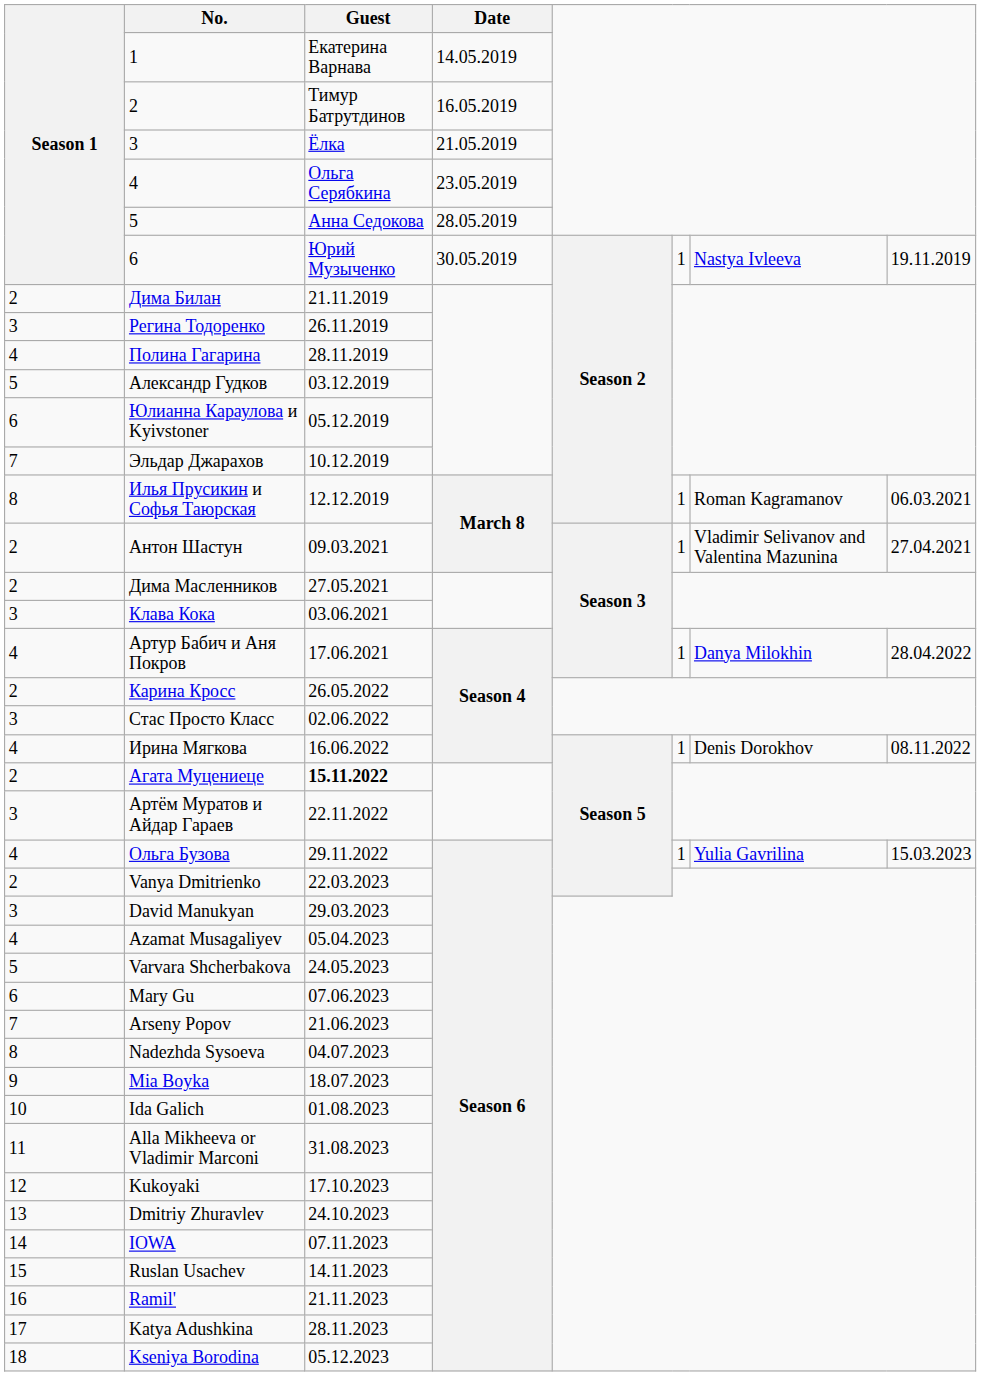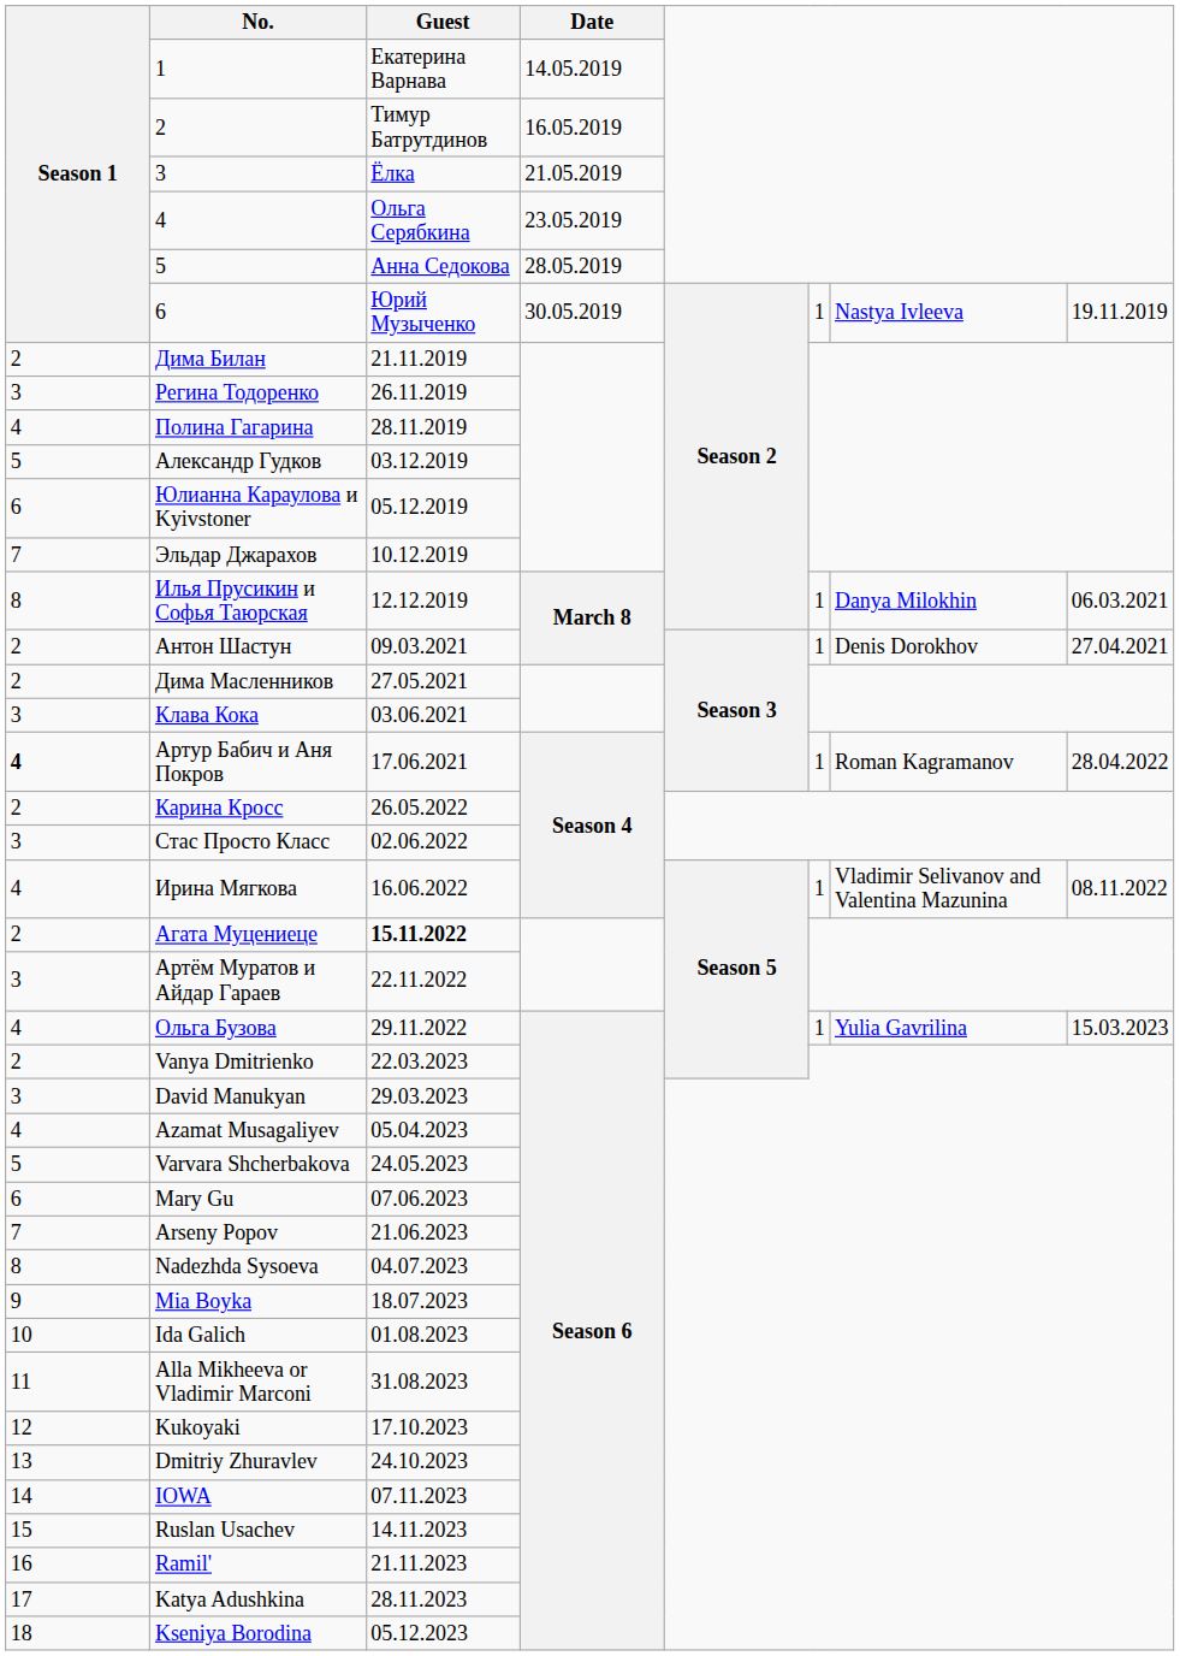Илья Прусикин и Софья Таюрская | column 7: Roman Kagramanov -> Danya Milokhin
Антон Шастун | column 7: Vladimir Selivanov and Valentina Mazunina -> Denis Dorokhov
Артур Бабич и Аня Покров | Season 1: normal -> bold
Артур Бабич и Аня Покров | column 7: Danya Milokhin -> Roman Kagramanov
Ирина Мягкова | column 7: Denis Dorokhov -> Vladimir Selivanov and Valentina Mazunina
